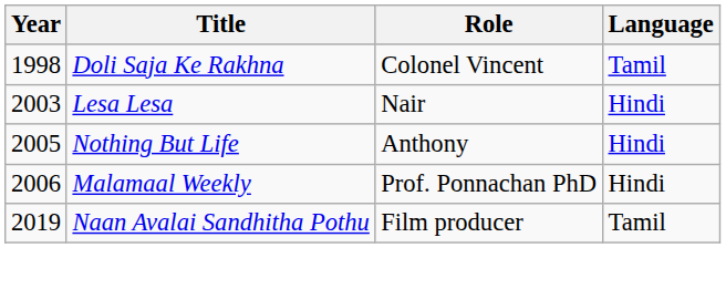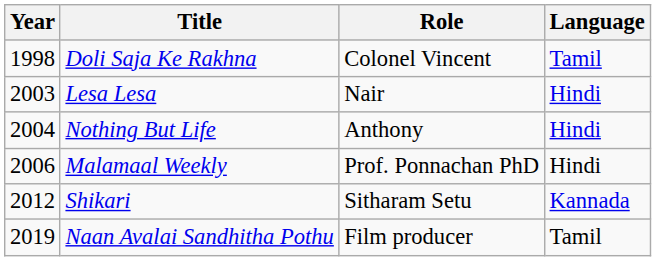Nothing But Life | Year: 2005 -> 2004
+ row: 2012 | Shikari | Sitharam Setu | Kannada
